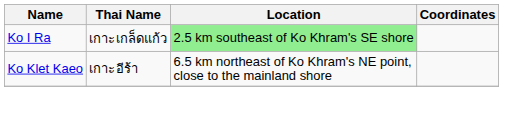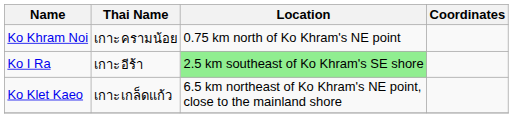+ row: Ko Khram Noi | เกาะครามน้อย | 0.75 km north of Ko Khram's NE point
Ko I Ra | Thai Name: เกาะเกล็ดแก้ว -> เกาะอีร้า
Ko Klet Kaeo | Thai Name: เกาะอีร้า -> เกาะเกล็ดแก้ว
